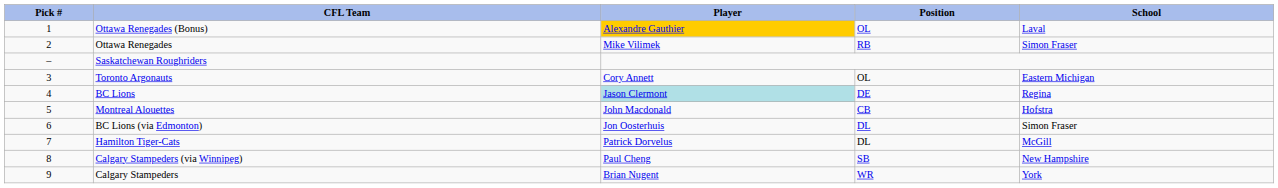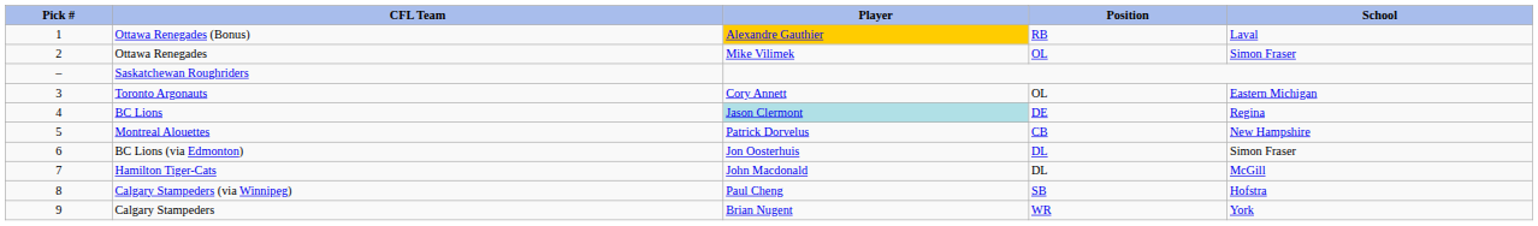Ottawa Renegades (Bonus) | Position: OL -> RB
Ottawa Renegades | Position: RB -> OL
Montreal Alouettes | Player: John Macdonald -> Patrick Dorvelus
Montreal Alouettes | School: Hofstra -> New Hampshire
Hamilton Tiger-Cats | Player: Patrick Dorvelus -> John Macdonald
Calgary Stampeders (via Winnipeg) | School: New Hampshire -> Hofstra
